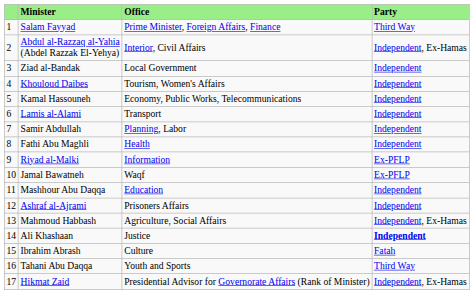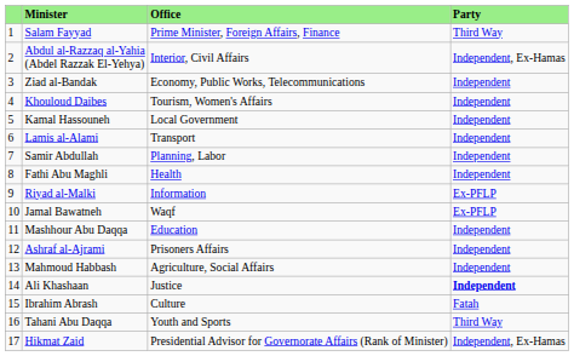Ziad al-Bandak | Office: Local Government -> Economy, Public Works, Telecommunications
Kamal Hassouneh | Office: Economy, Public Works, Telecommunications -> Local Government
Mahmoud Habbash | Party: Independent, Ex-Hamas -> Independent
